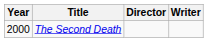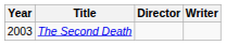The Second Death | Year: 2000 -> 2003
